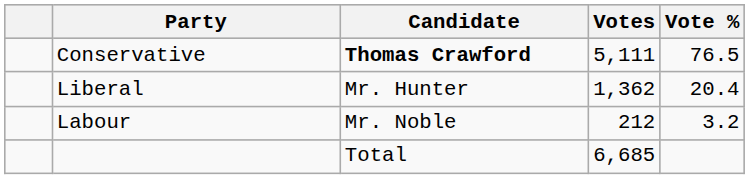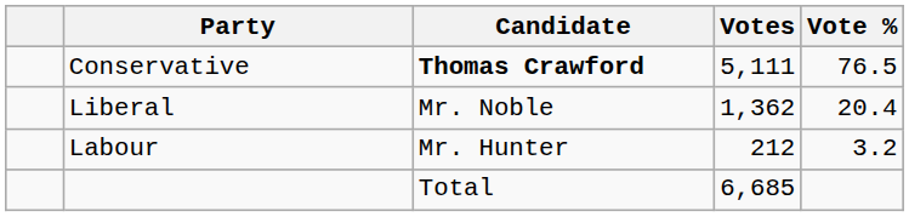Liberal | Candidate: Mr. Hunter -> Mr. Noble
Labour | Candidate: Mr. Noble -> Mr. Hunter
